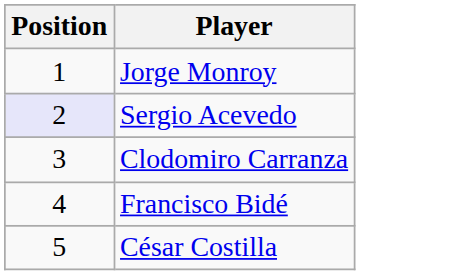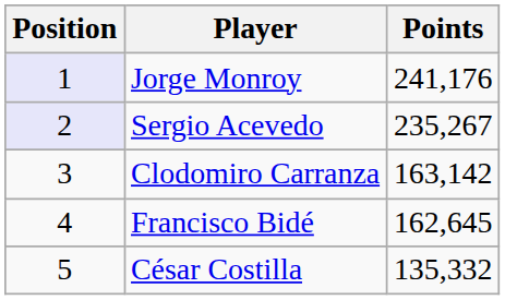+ column: Points | 241,176 | 235,267 | 163,142 | 162,645 | 135,332
Jorge Monroy | Position: no background -> lavender background
